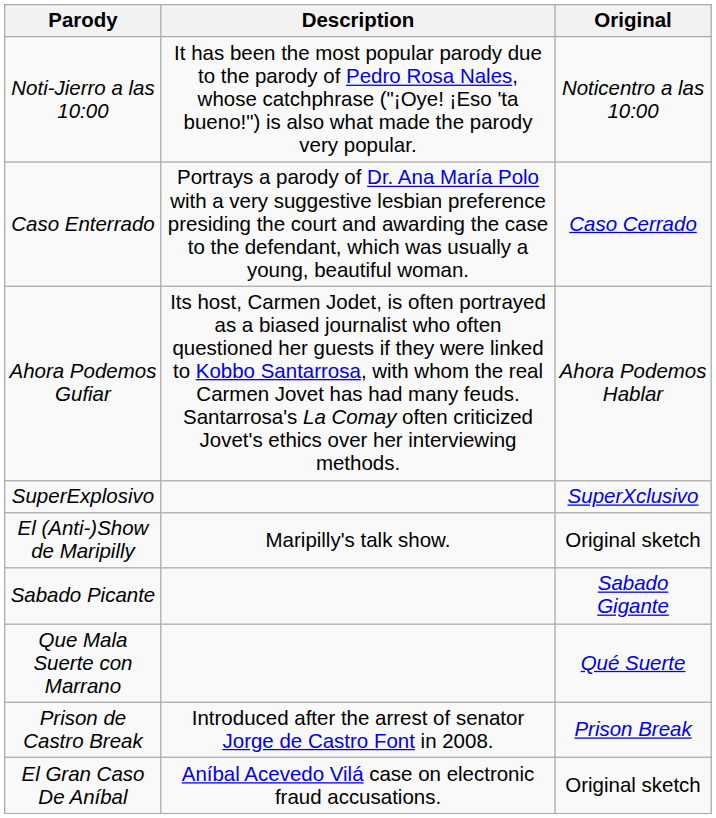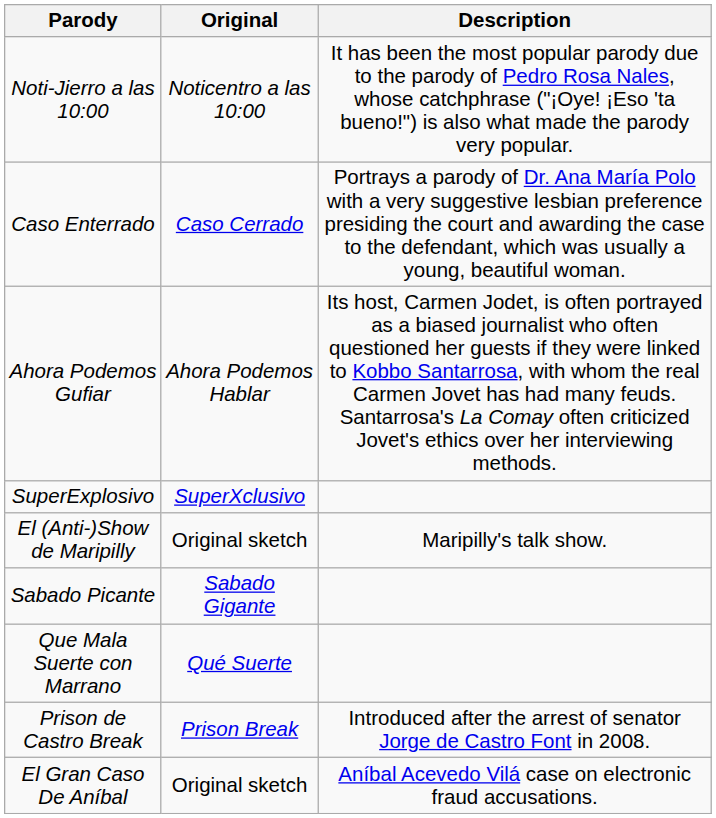columns swapped: Original <-> Description
